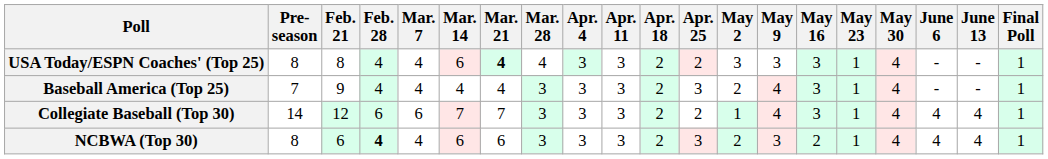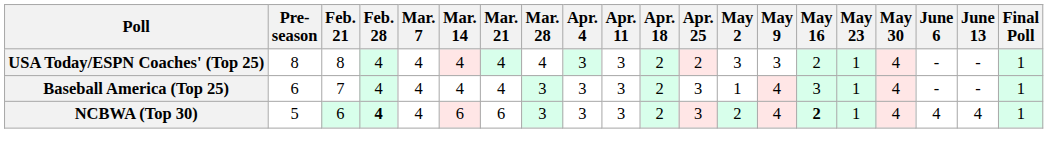USA Today/ESPN Coaches' (Top 25) | Mar. 14: 6 -> 4
USA Today/ESPN Coaches' (Top 25) | Mar. 21: bold -> normal
USA Today/ESPN Coaches' (Top 25) | May 16: 3 -> 2
Baseball America (Top 25) | Pre- season: 7 -> 6
Baseball America (Top 25) | Feb. 21: 9 -> 7
Baseball America (Top 25) | May 2: 2 -> 1
- row: Collegiate Baseball (Top 30) | 14 | 12 | 6 | 6 | 7 | 7 | 3 | 3 | 3 | 2 | 2 | 1 | 4 | 3 | 1 | 4 | 4 | 4 | 1
NCBWA (Top 30) | Pre- season: 8 -> 5
NCBWA (Top 30) | May 9: 3 -> 4
NCBWA (Top 30) | May 16: normal -> bold
